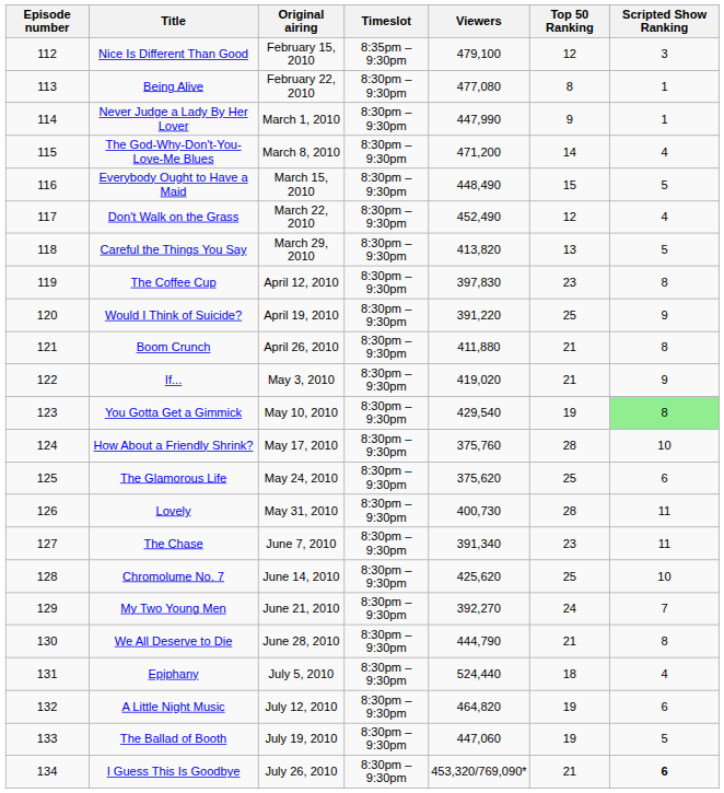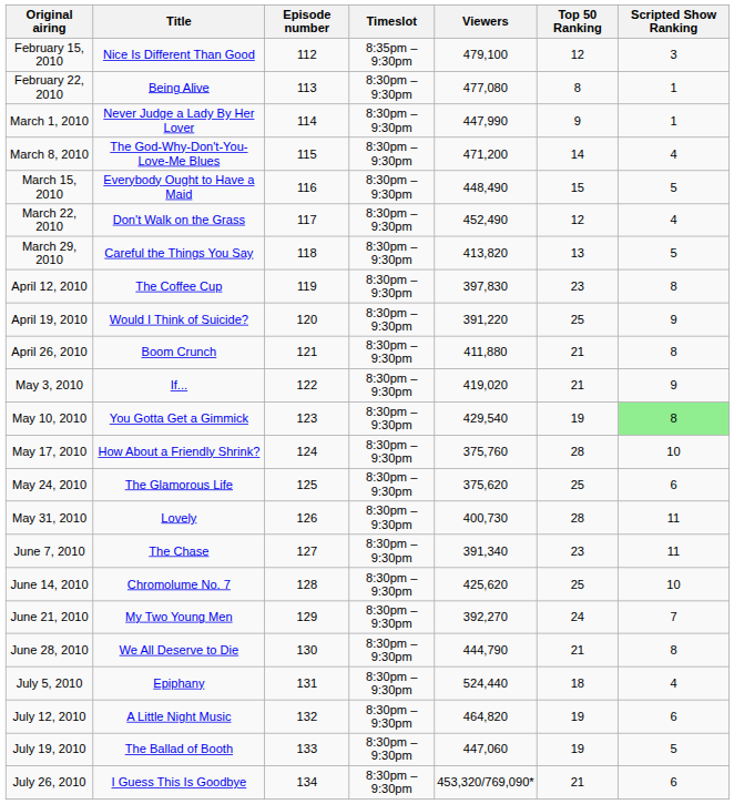columns swapped: Episode number <-> Original airing
I Guess This Is Goodbye | Scripted Show Ranking: bold -> normal
